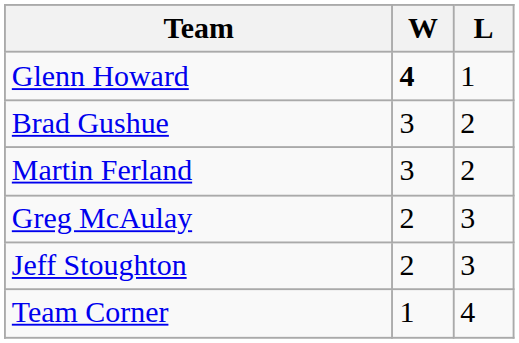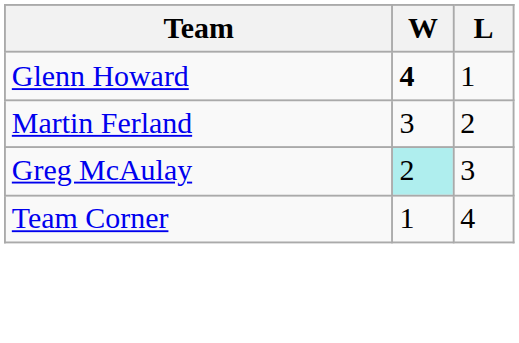- row: Brad Gushue | 3 | 2
Greg McAulay | W: no background -> paleturquoise background
- row: Jeff Stoughton | 2 | 3
